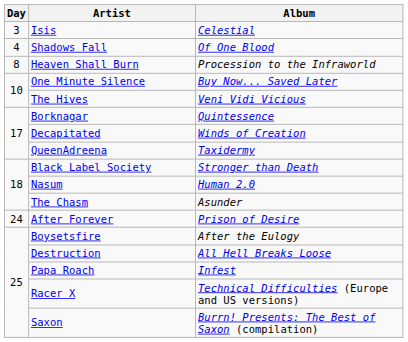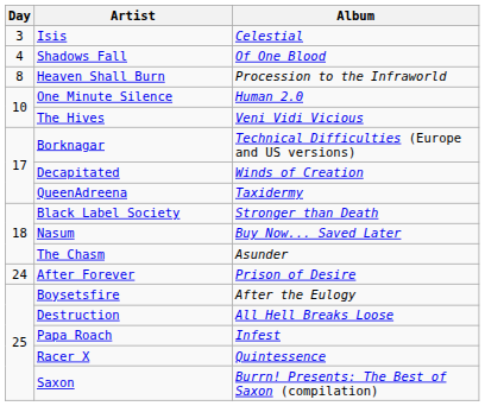One Minute Silence | Album: Buy Now... Saved Later -> Human 2.0
Borknagar | Album: Quintessence -> Technical Difficulties (Europe and US versions)
Nasum | Album: Human 2.0 -> Buy Now... Saved Later
Racer X | Album: Technical Difficulties (Europe and US versions) -> Quintessence
